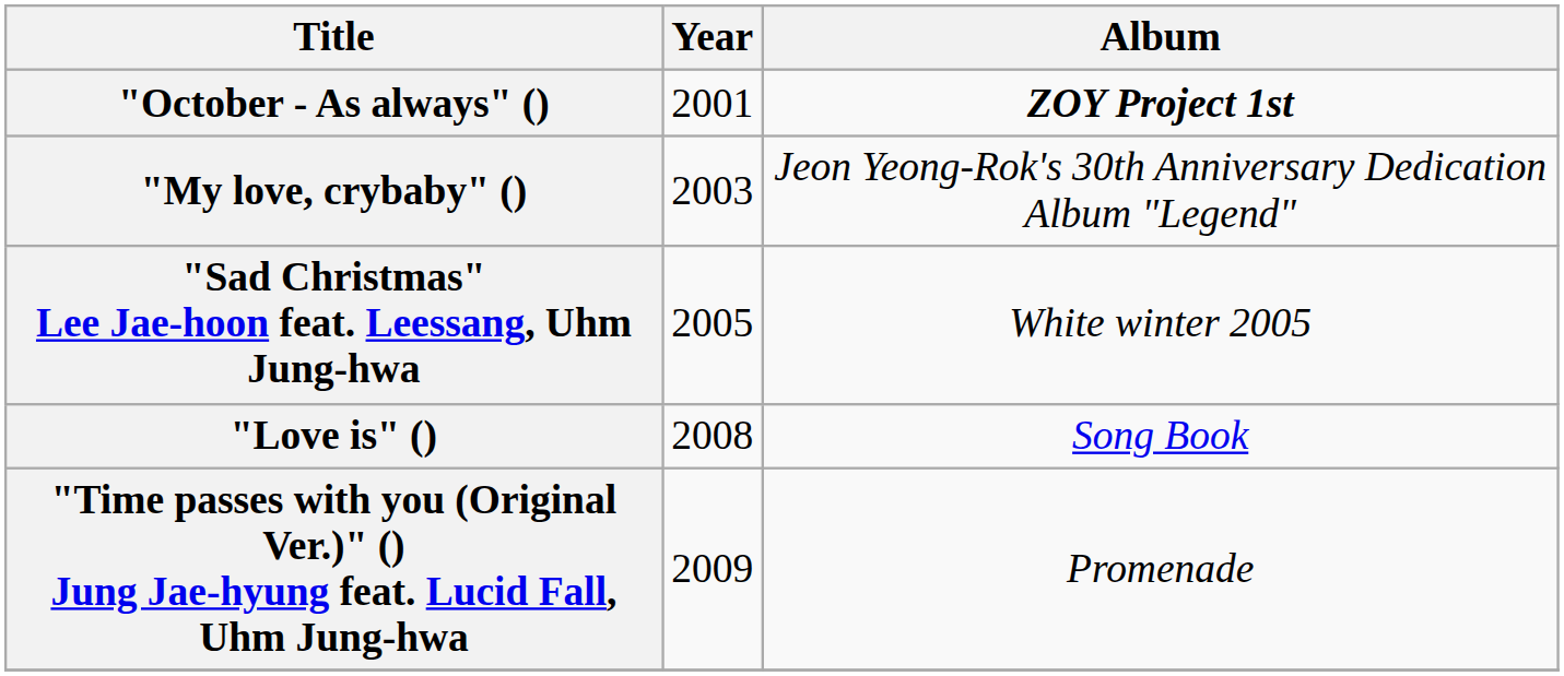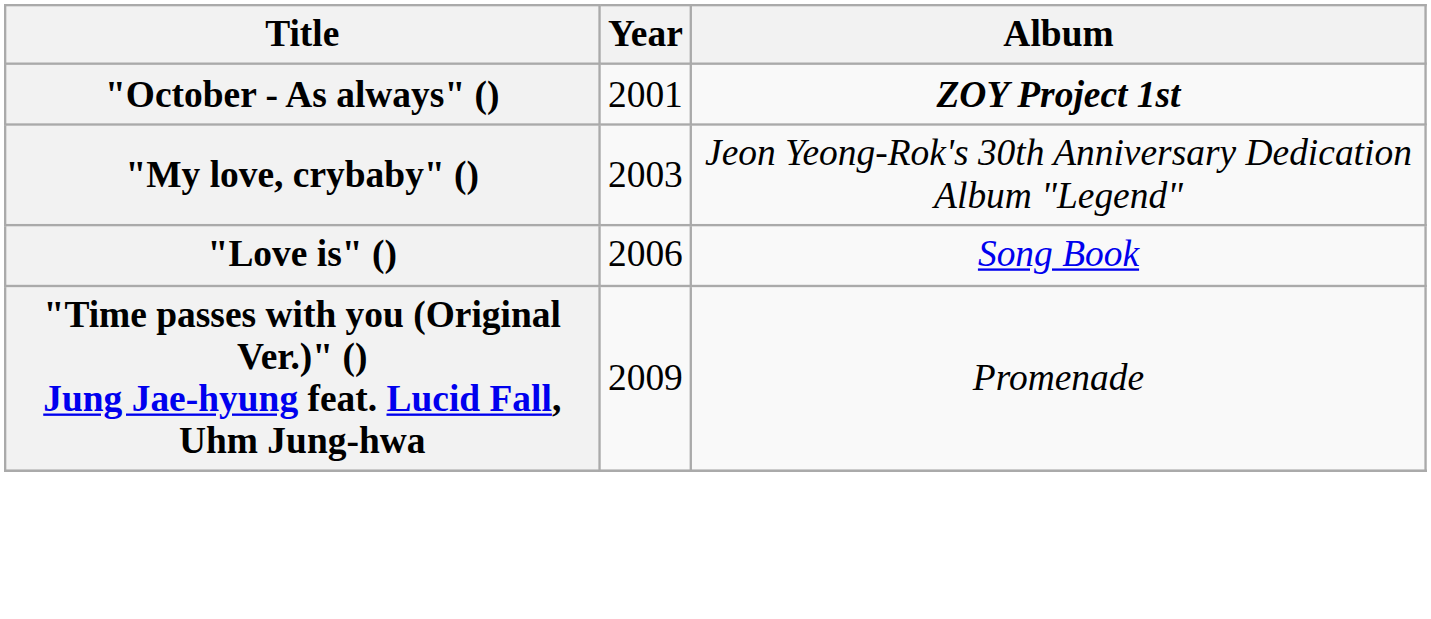- row: "Sad Christmas" Lee Jae-hoon feat. Leessang, Uhm Jung-hwa | 2005 | White winter 2005
"Love is" () | Year: 2008 -> 2006
